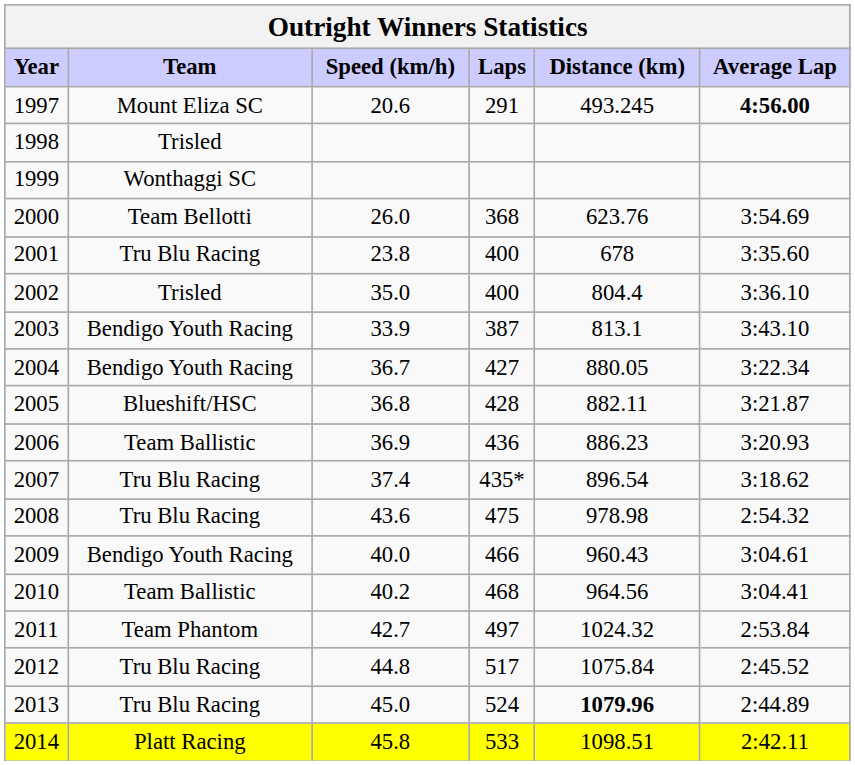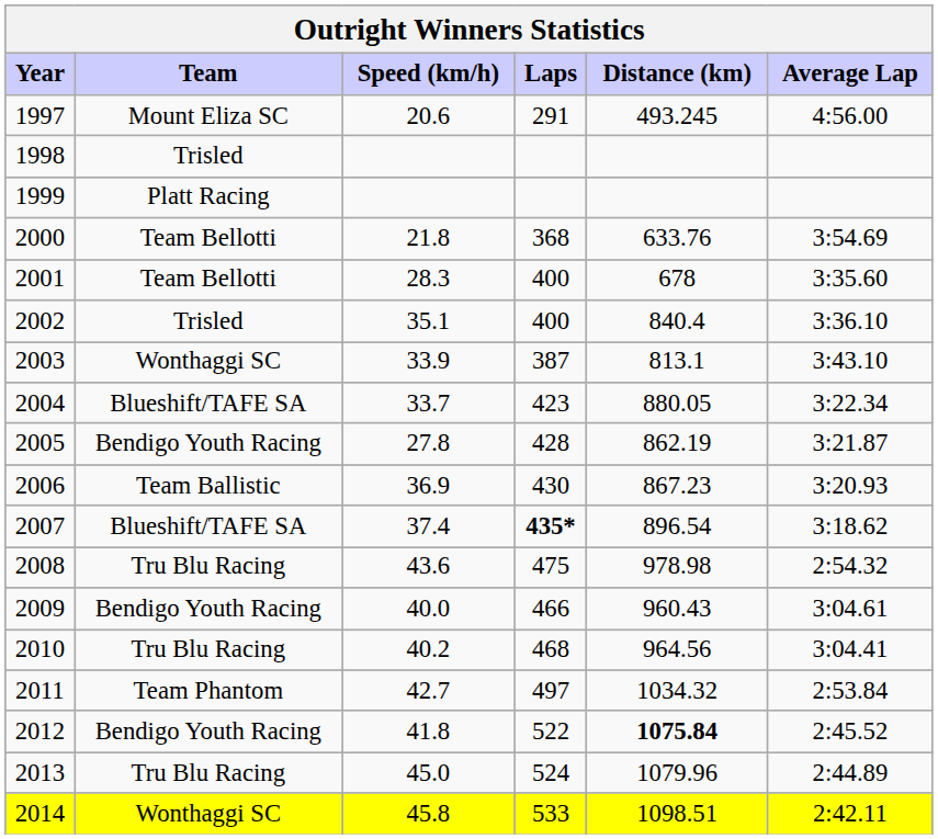1997 | Average Lap: bold -> normal
1999 | Team: Wonthaggi SC -> Platt Racing
2000 | Speed (km/h): 26.0 -> 21.8
2000 | Distance (km): 623.76 -> 633.76
2001 | Team: Tru Blu Racing -> Team Bellotti
2001 | Speed (km/h): 23.8 -> 28.3
2002 | Speed (km/h): 35.0 -> 35.1
2002 | Distance (km): 804.4 -> 840.4
2003 | Team: Bendigo Youth Racing -> Wonthaggi SC
2004 | Team: Bendigo Youth Racing -> Blueshift/TAFE SA
2004 | Speed (km/h): 36.7 -> 33.7
2004 | Laps: 427 -> 423
2005 | Team: Blueshift/HSC -> Bendigo Youth Racing
2005 | Speed (km/h): 36.8 -> 27.8
2005 | Distance (km): 882.11 -> 862.19
2006 | Laps: 436 -> 430
2006 | Distance (km): 886.23 -> 867.23
2007 | Team: Tru Blu Racing -> Blueshift/TAFE SA
2007 | Laps: normal -> bold
2010 | Team: Team Ballistic -> Tru Blu Racing
2011 | Distance (km): 1024.32 -> 1034.32
2012 | Team: Tru Blu Racing -> Bendigo Youth Racing
2012 | Speed (km/h): 44.8 -> 41.8
2012 | Laps: 517 -> 522
2012 | Distance (km): normal -> bold
2013 | Distance (km): bold -> normal
2014 | Team: Platt Racing -> Wonthaggi SC
